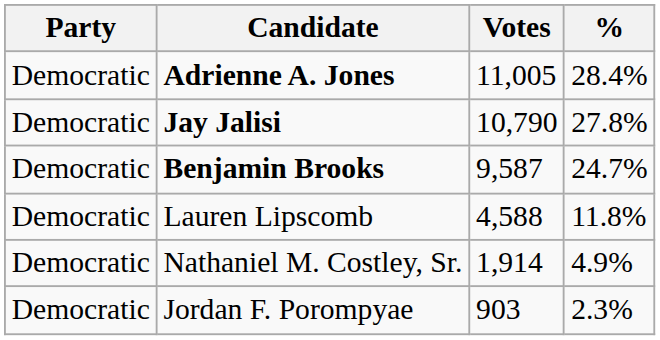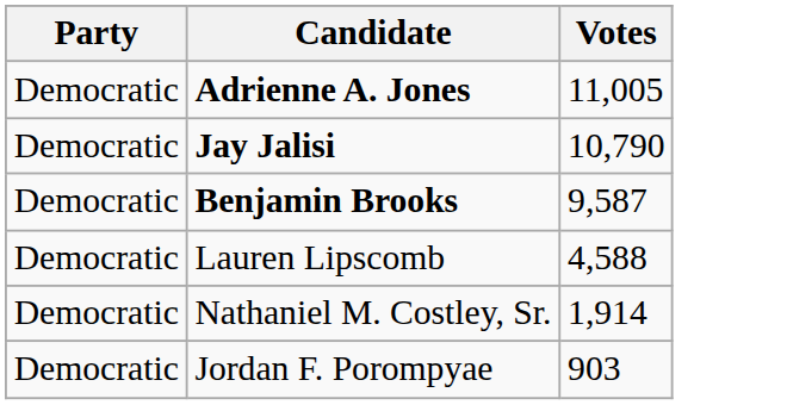- column: % | 28.4% | 27.8% | 24.7% | 11.8% | 4.9% | 2.3%
